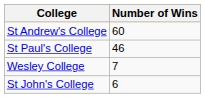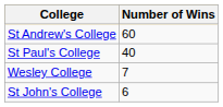St Paul's College | Number of Wins: 46 -> 40
